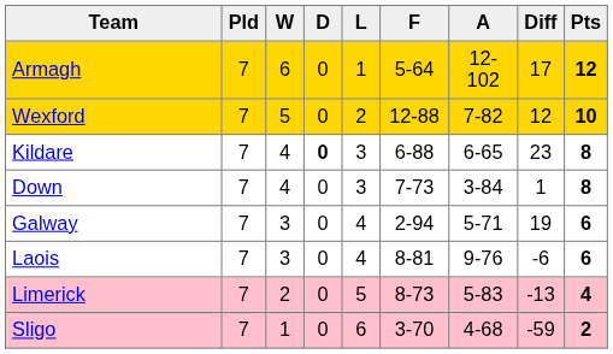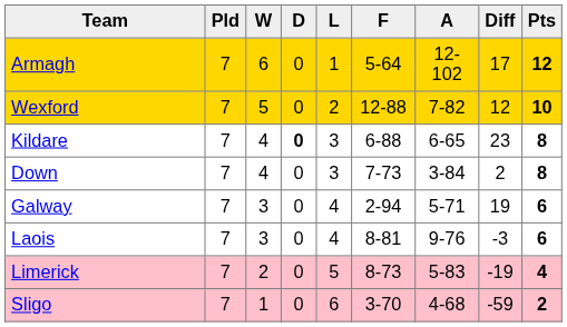Down | Diff: 1 -> 2
Laois | Diff: -6 -> -3
Limerick | Diff: -13 -> -19
